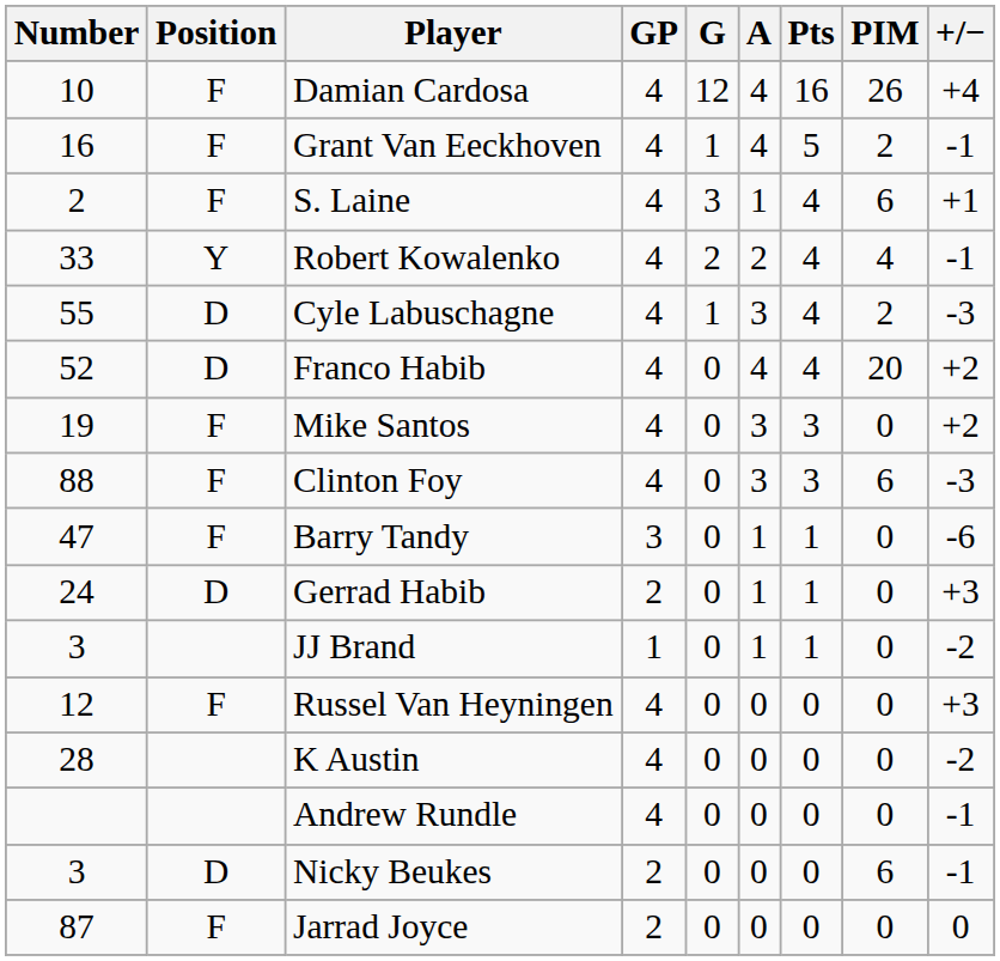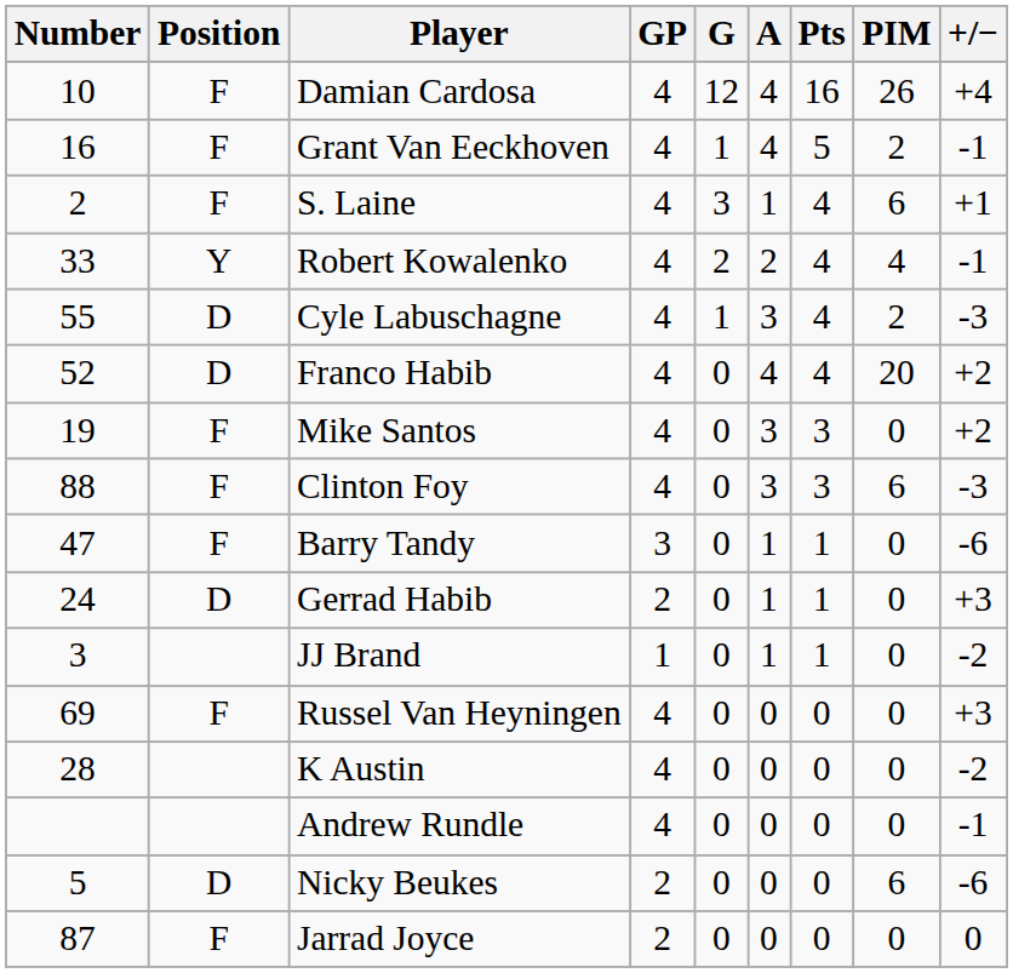Russel Van Heyningen | Number: 12 -> 69
Nicky Beukes | Number: 3 -> 5
Nicky Beukes | +/−: -1 -> -6
